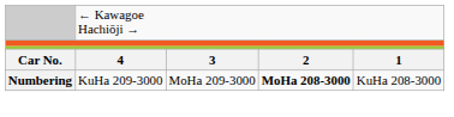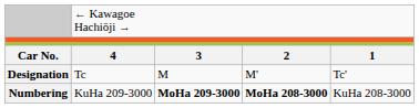+ row: Designation | Tc | M | M' | Tc'
Numbering | column 3: normal -> bold
